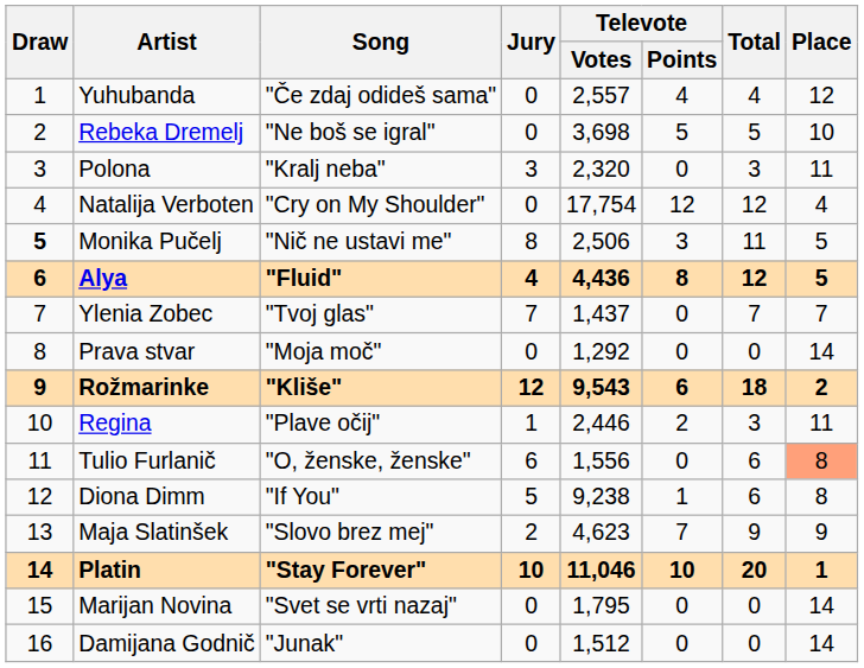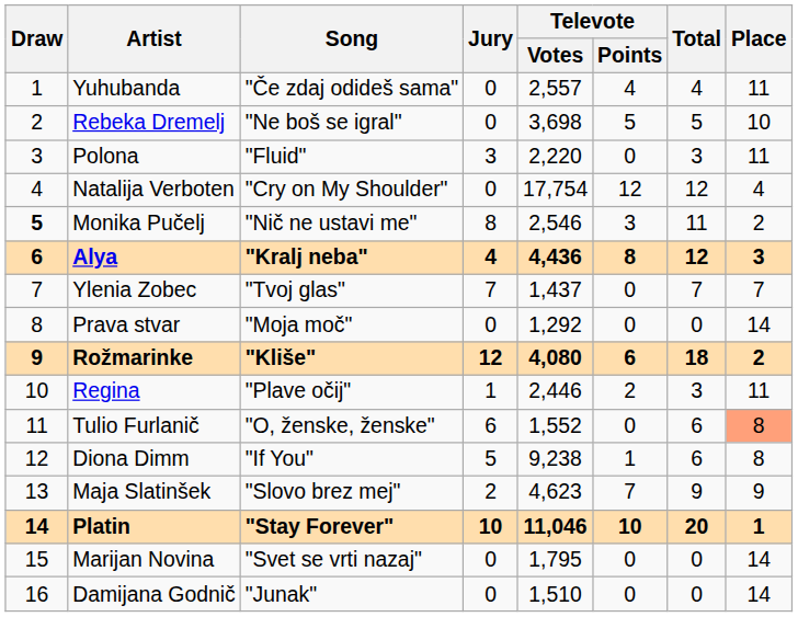Yuhubanda | Place: 12 -> 11
Polona | Song: "Kralj neba" -> "Fluid"
Polona | Televote / Votes: 2,320 -> 2,220
Monika Pučelj | Televote / Votes: 2,506 -> 2,546
Monika Pučelj | Place: 5 -> 2
Alya | Song: "Fluid" -> "Kralj neba"
Alya | Place: 5 -> 3
Rožmarinke | Televote / Votes: 9,543 -> 4,080
Tulio Furlanič | Televote / Votes: 1,556 -> 1,552
Damijana Godnič | Televote / Votes: 1,512 -> 1,510
